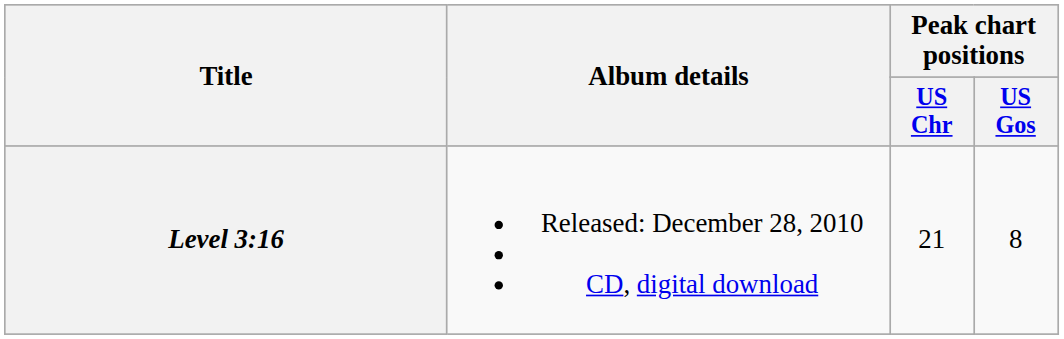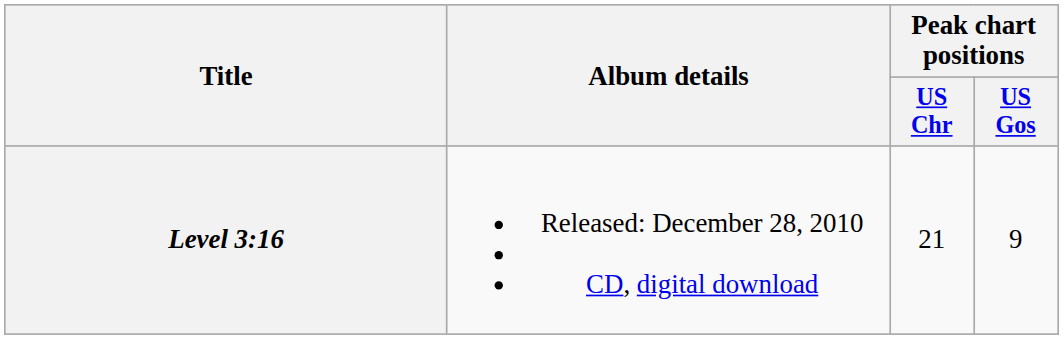Level 3:16 | Peak chart positions / US Gos: 8 -> 9
